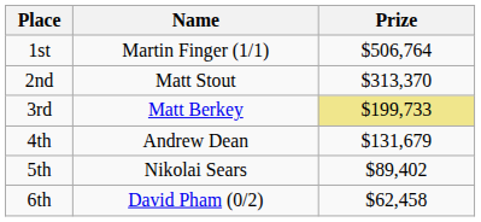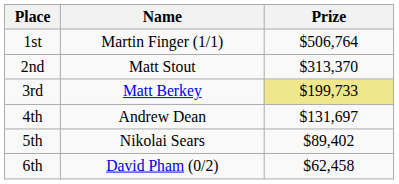4th | Prize: $131,679 -> $131,697
